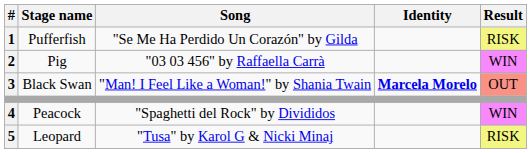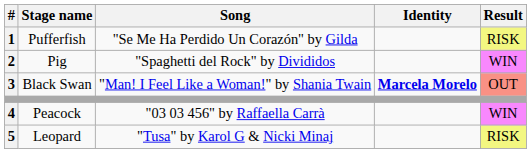Pig | Song: "03 03 456" by Raffaella Carrà -> "Spaghetti del Rock" by Divididos
Peacock | Song: "Spaghetti del Rock" by Divididos -> "03 03 456" by Raffaella Carrà
